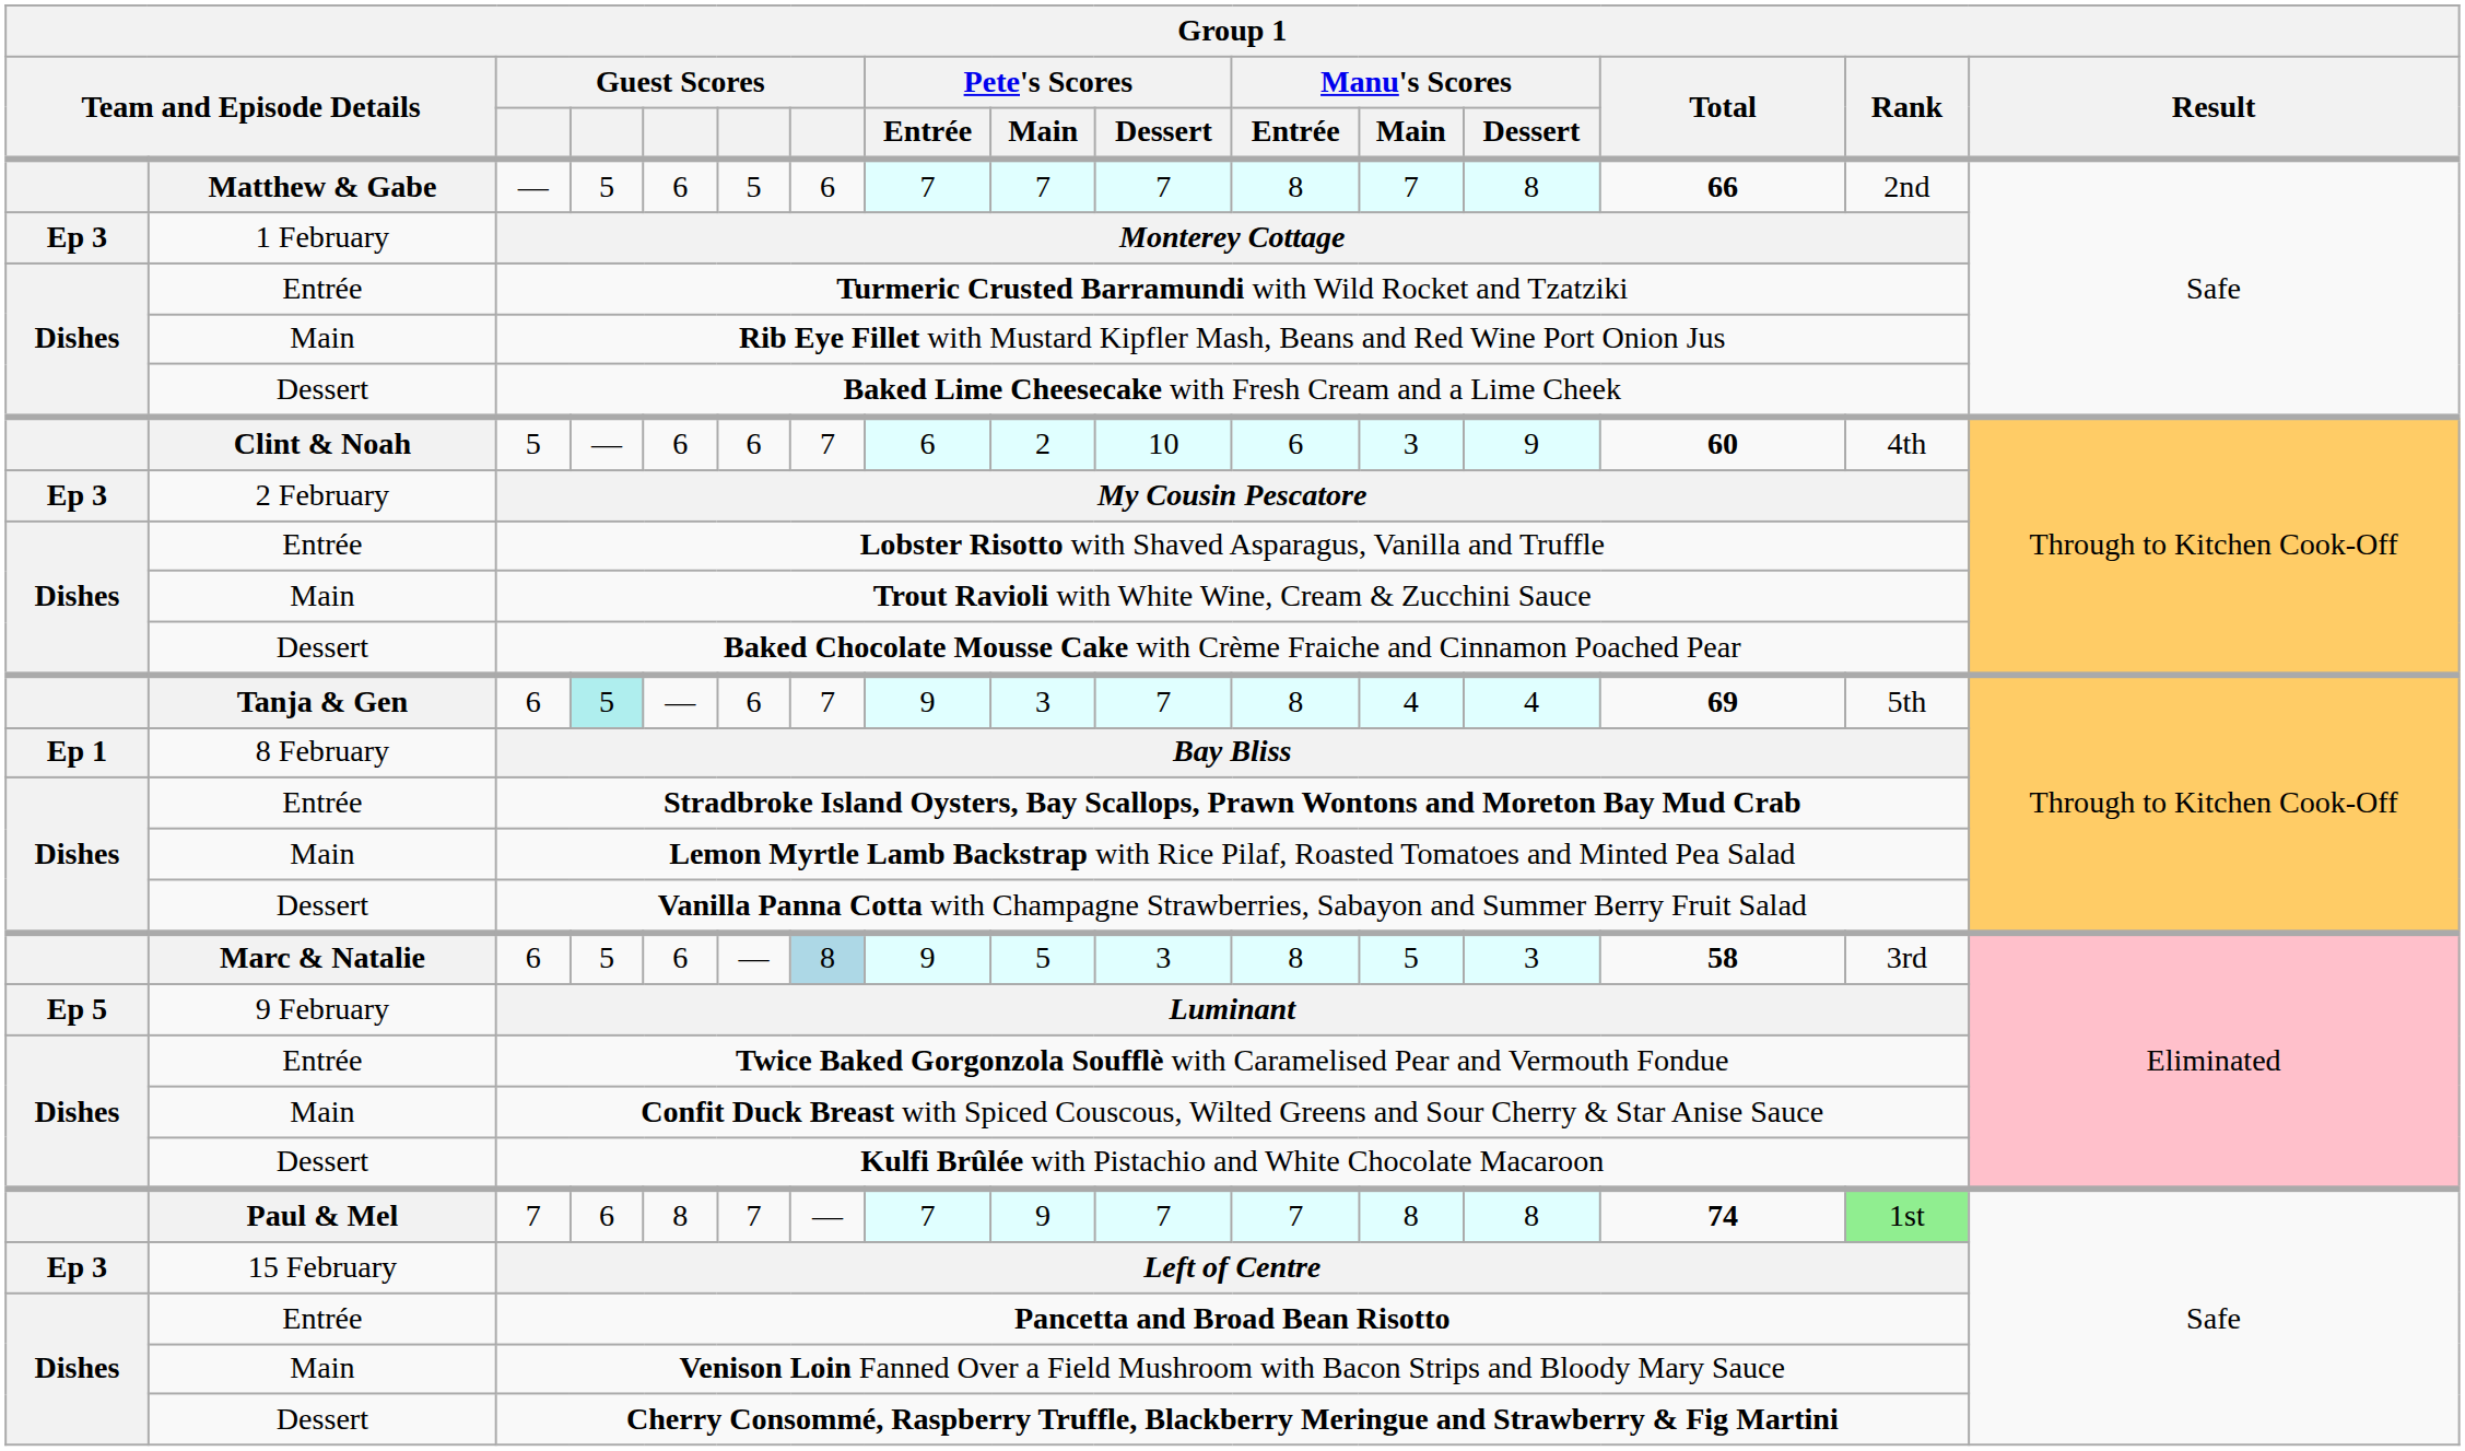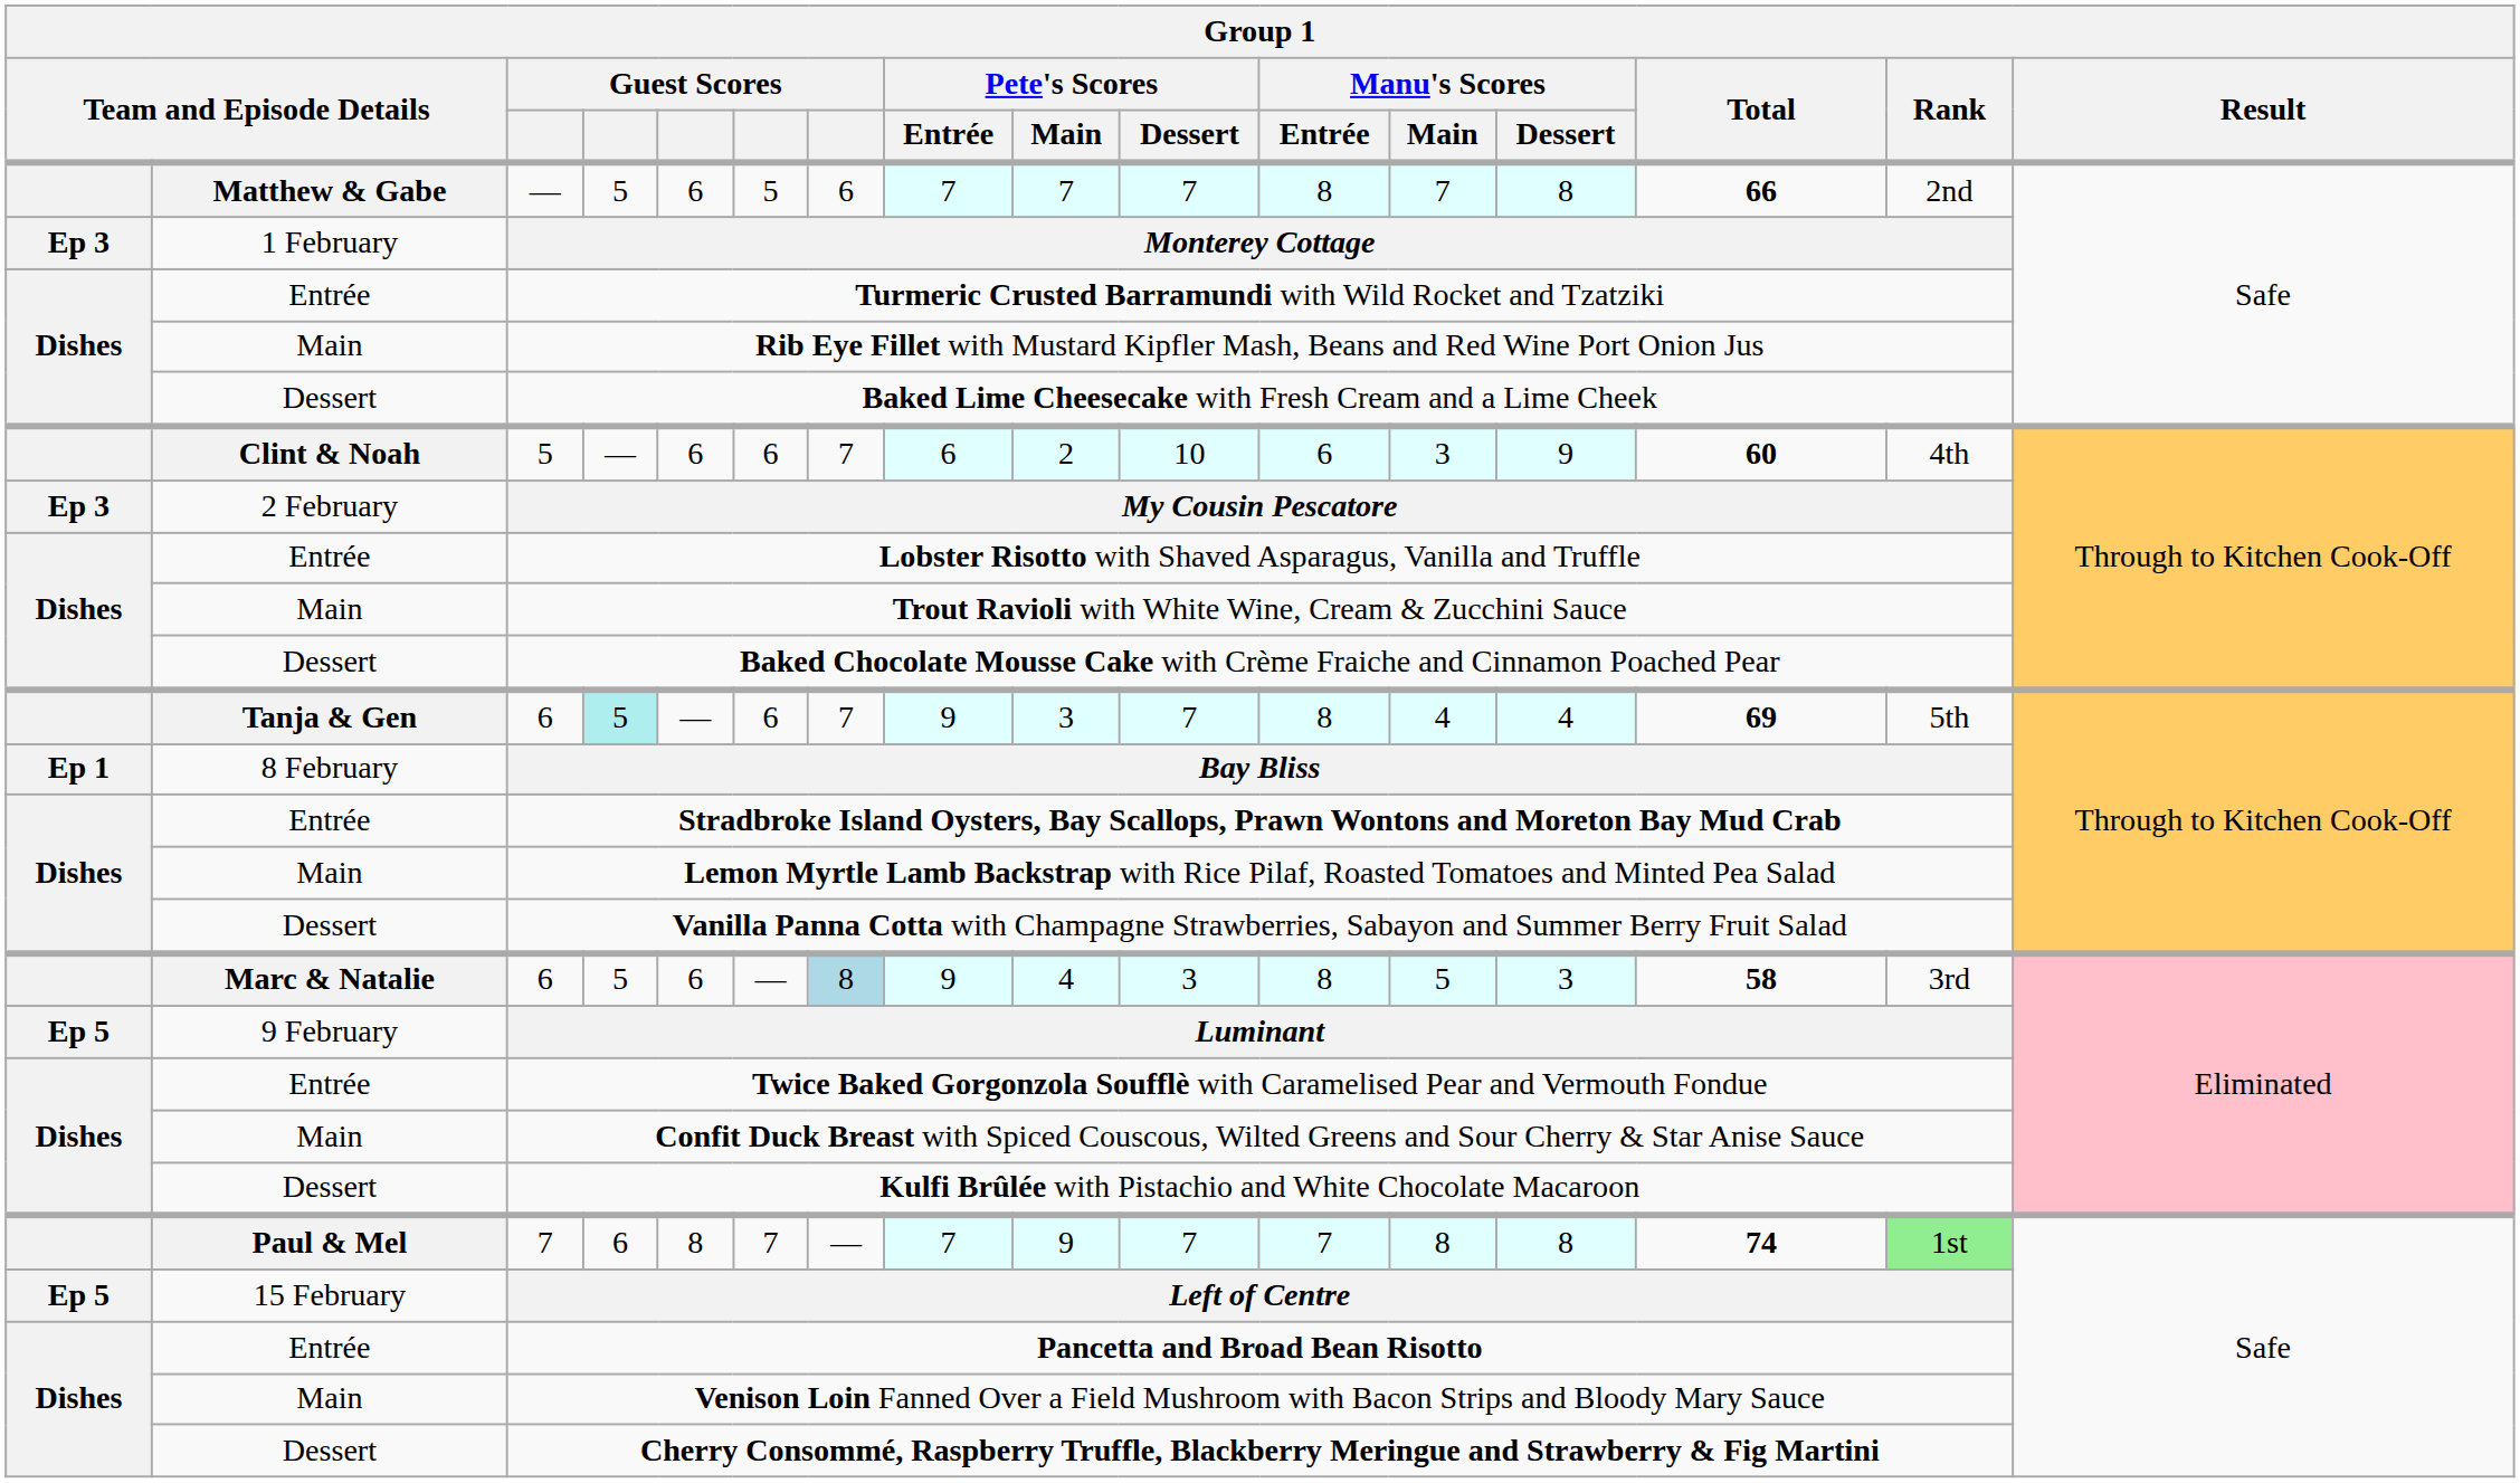Marc & Natalie / 6 | Pete's Scores / Main: 5 -> 4
Left of Centre | column 1: Ep 3 -> Ep 5
